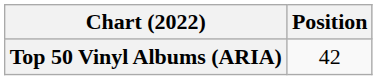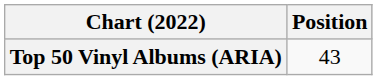Top 50 Vinyl Albums (ARIA) | Position: 42 -> 43
